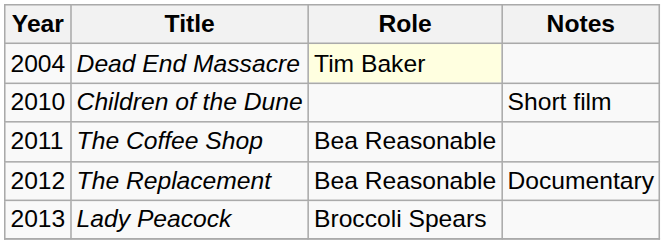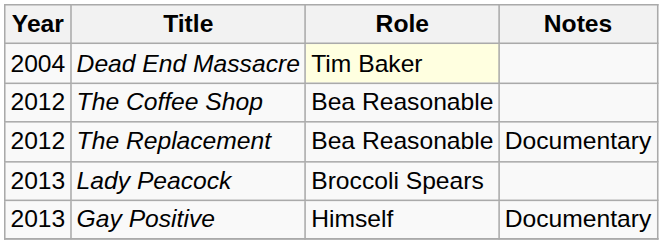- row: 2010 | Children of the Dune | Short film
The Coffee Shop | Year: 2011 -> 2012
+ row: 2013 | Gay Positive | Himself | Documentary
